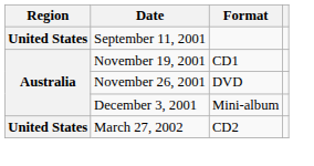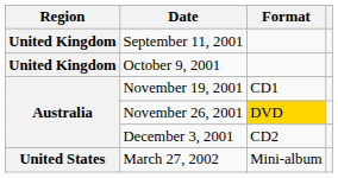September 11, 2001 | Region: United States -> United Kingdom
+ row: United Kingdom | October 9, 2001
November 26, 2001 | Format: no background -> gold background
December 3, 2001 | Format: Mini-album -> CD2
March 27, 2002 | Format: CD2 -> Mini-album
